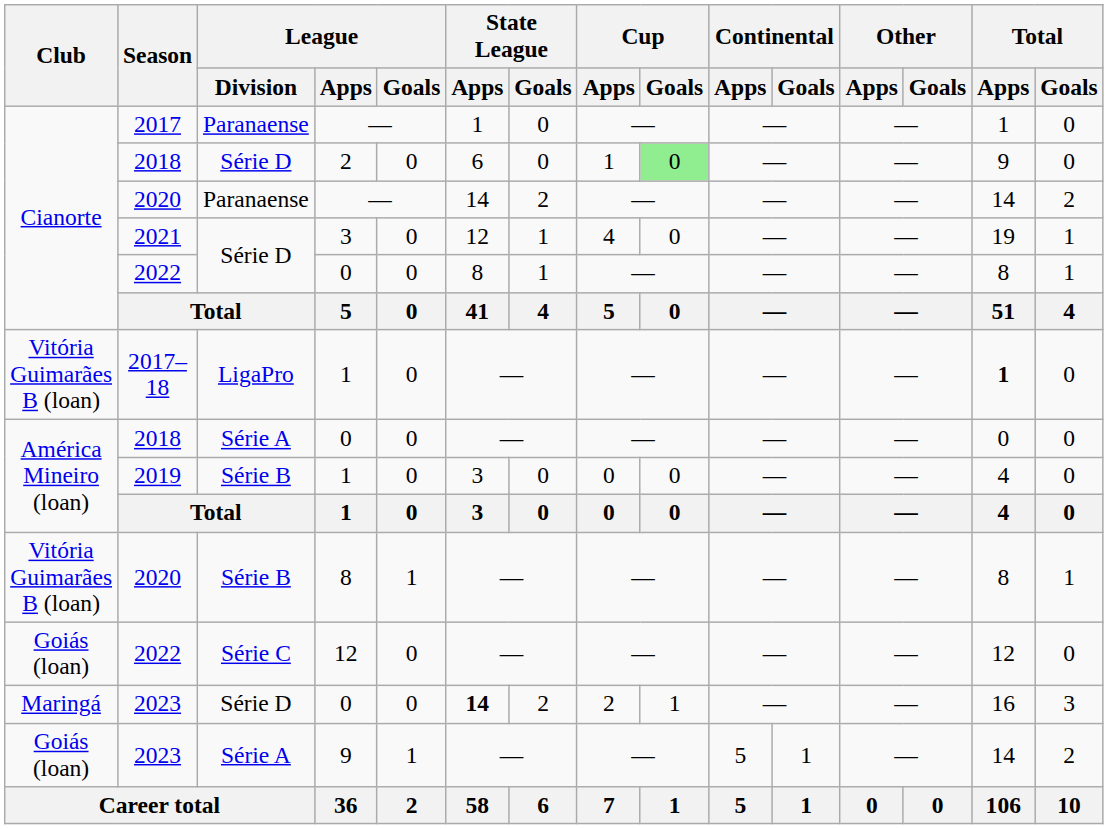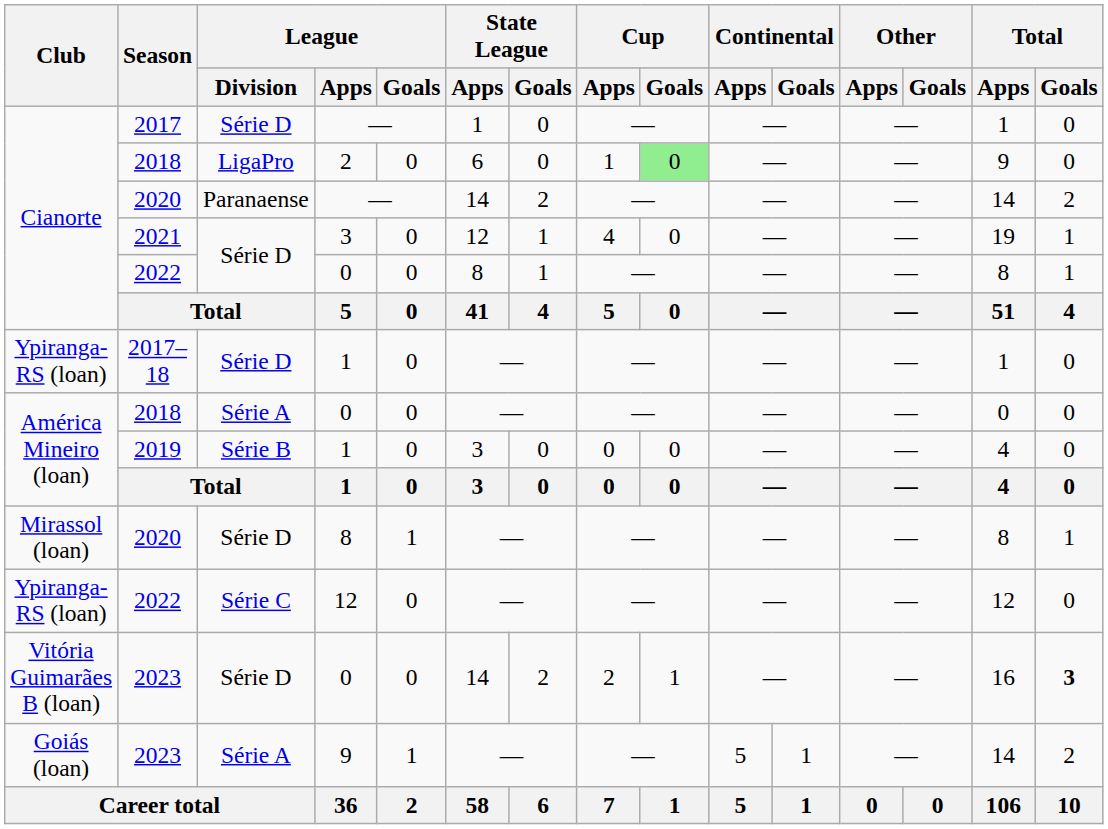2017 | League / Division: Paranaense -> Série D
2018 / 2 | League / Division: Série D -> LigaPro
2017–18 | Club: Vitória Guimarães B (loan) -> Ypiranga-RS (loan)
2017–18 | League / Division: LigaPro -> Série D
2017–18 | Total / Apps: bold -> normal
2020 / 8 | Club: Vitória Guimarães B (loan) -> Mirassol (loan)
2020 / 8 | League / Division: Série B -> Série D
2022 / 12 | Club: Goiás (loan) -> Ypiranga-RS (loan)
2023 / 0 | Club: Maringá -> Vitória Guimarães B (loan)
2023 / 0 | State League / Apps: bold -> normal
2023 / 0 | Total / Goals: normal -> bold
